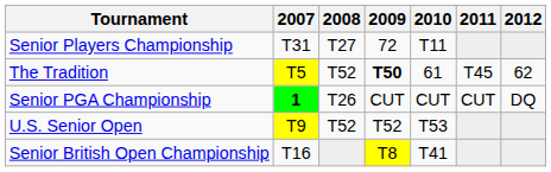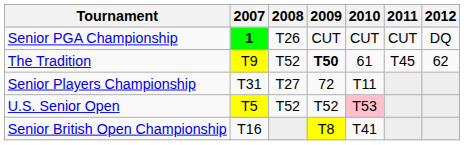rows swapped: Senior PGA Championship <-> Senior Players Championship
The Tradition | 2007: T5 -> T9
U.S. Senior Open | 2007: T9 -> T5
U.S. Senior Open | 2010: no background -> pink background
